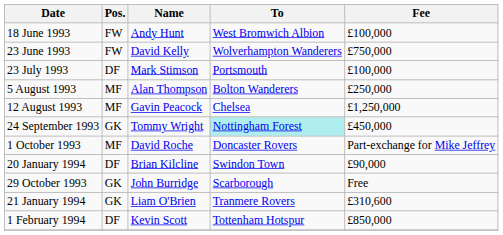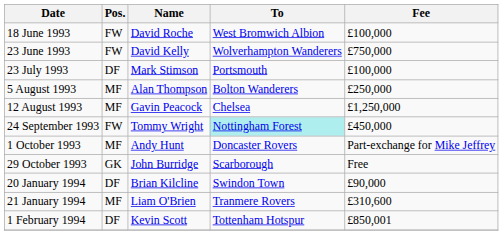18 June 1993 | Name: Andy Hunt -> David Roche
24 September 1993 | Pos.: GK -> FW
1 October 1993 | Name: David Roche -> Andy Hunt
rows swapped: 29 October 1993 <-> 20 January 1994
21 January 1994 | Pos.: GK -> MF
1 February 1994 | Fee: £850,000 -> £850,001
